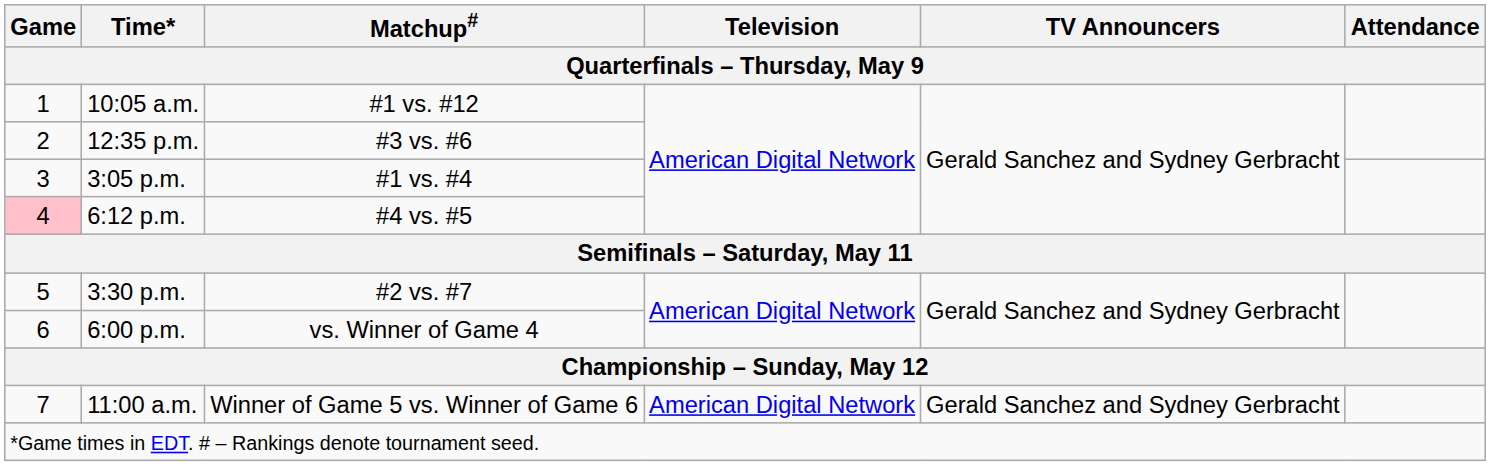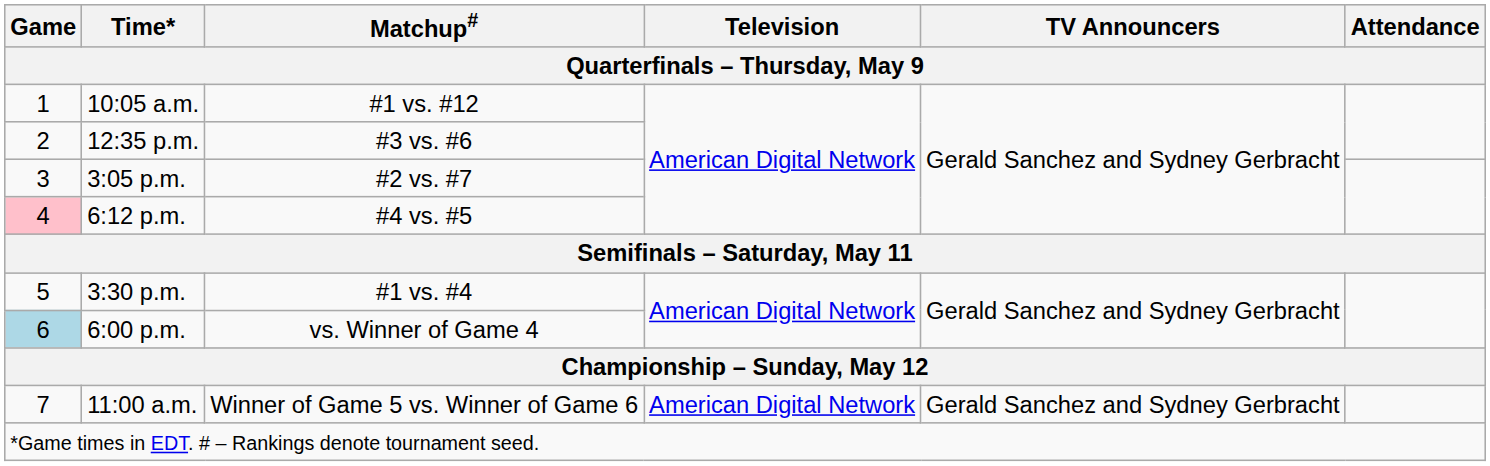3:05 p.m. | Matchup#: #1 vs. #4 -> #2 vs. #7
3:30 p.m. | Matchup#: #2 vs. #7 -> #1 vs. #4
6:00 p.m. | Game: no background -> lightblue background
